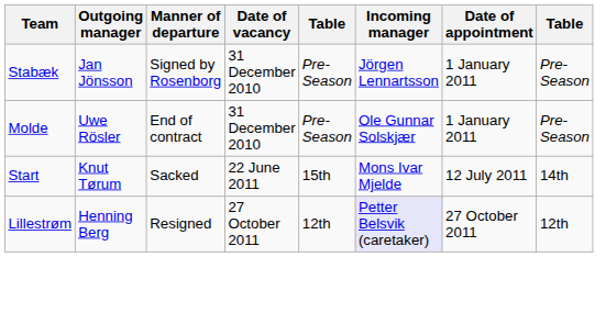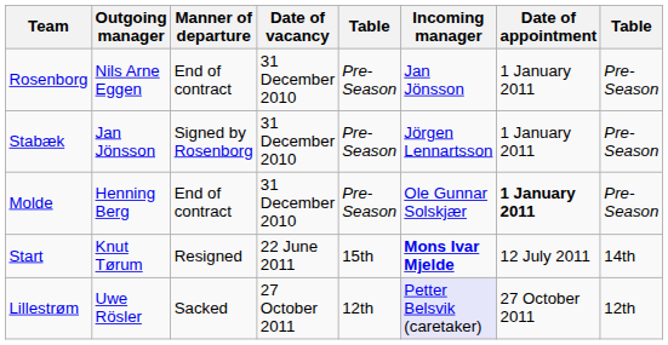+ row: Rosenborg | Nils Arne Eggen | End of contract | 31 December 2010 | Pre-Season | Jan Jönsson | 1 January 2011 | Pre-Season
Molde | Outgoing manager: Uwe Rösler -> Henning Berg
Molde | Date of appointment: normal -> bold
Start | Manner of departure: Sacked -> Resigned
Start | Incoming manager: normal -> bold
Lillestrøm | Outgoing manager: Henning Berg -> Uwe Rösler
Lillestrøm | Manner of departure: Resigned -> Sacked
